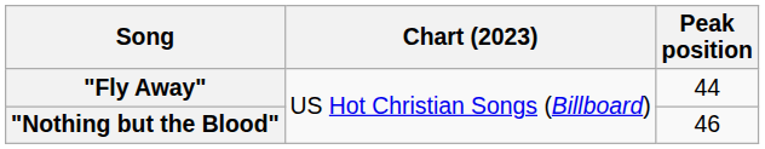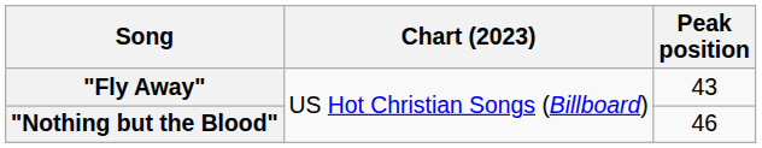"Fly Away" | Peak position: 44 -> 43
